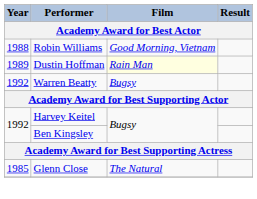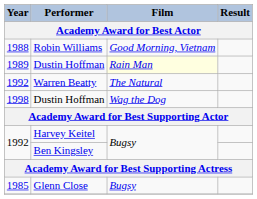Warren Beatty | Film: Bugsy -> The Natural
+ row: 1998 | Dustin Hoffman | Wag the Dog
Glenn Close | Film: The Natural -> Bugsy
